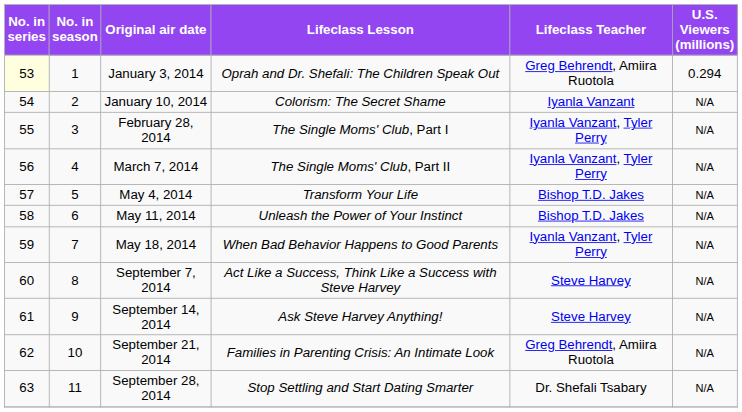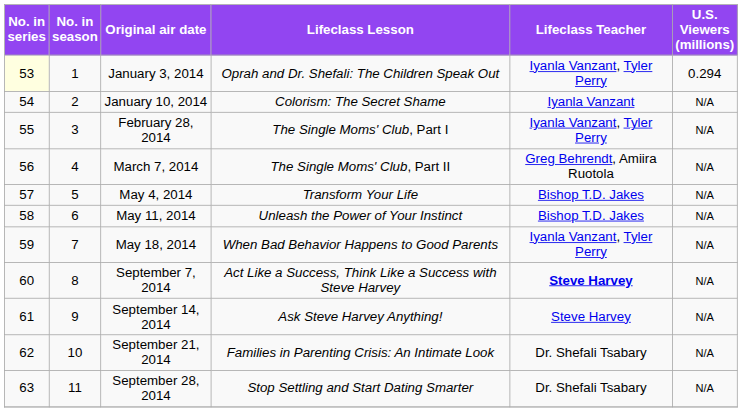January 3, 2014 | Lifeclass Teacher: Greg Behrendt, Amiira Ruotola -> Iyanla Vanzant, Tyler Perry
March 7, 2014 | Lifeclass Teacher: Iyanla Vanzant, Tyler Perry -> Greg Behrendt, Amiira Ruotola
September 7, 2014 | Lifeclass Teacher: normal -> bold
September 21, 2014 | Lifeclass Teacher: Greg Behrendt, Amiira Ruotola -> Dr. Shefali Tsabary
